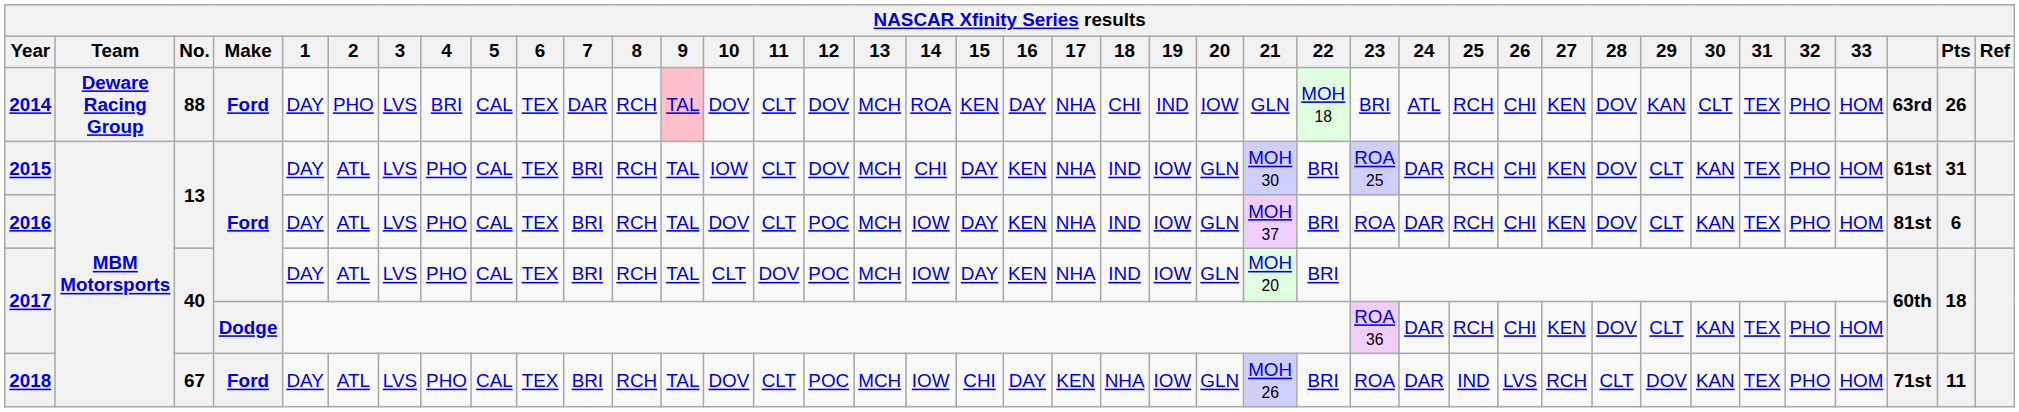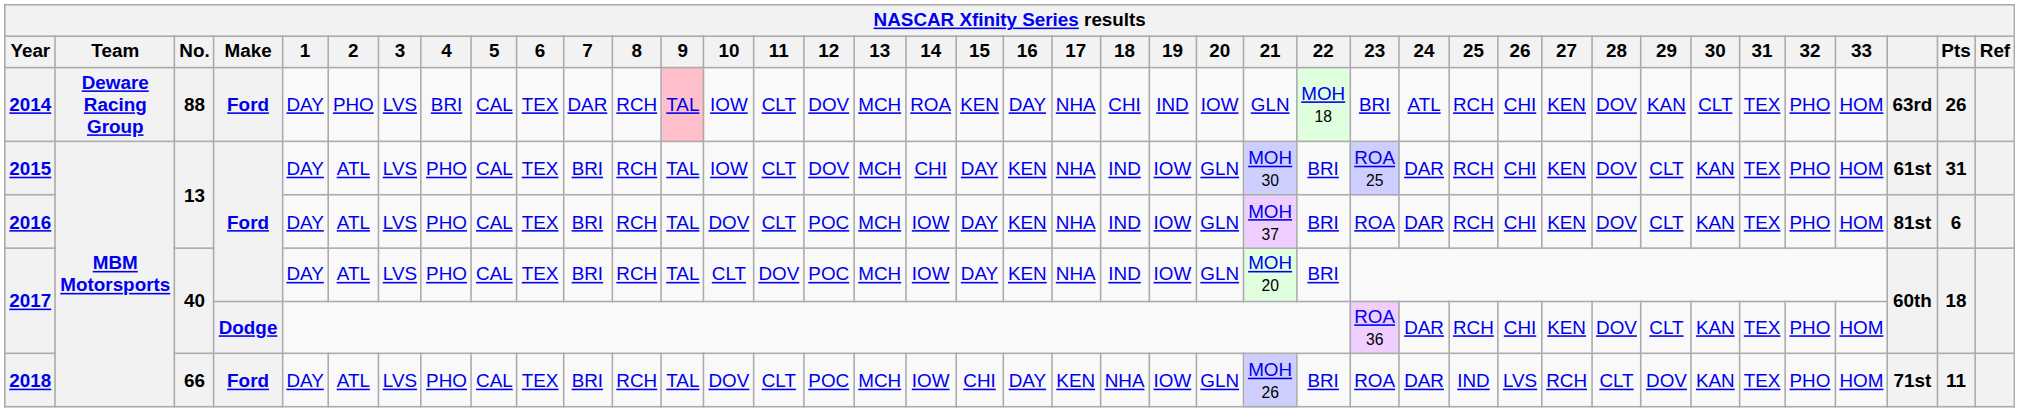2014 | 10: DOV -> IOW
2018 | No.: 67 -> 66
